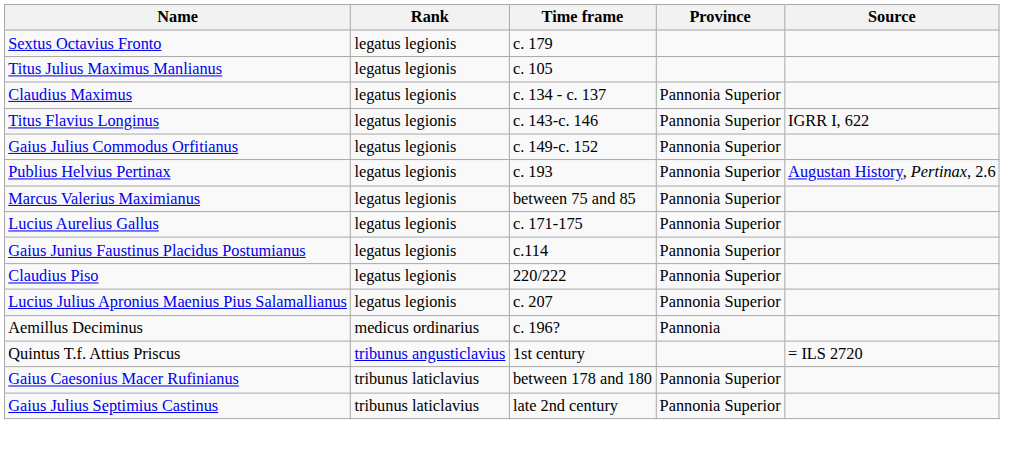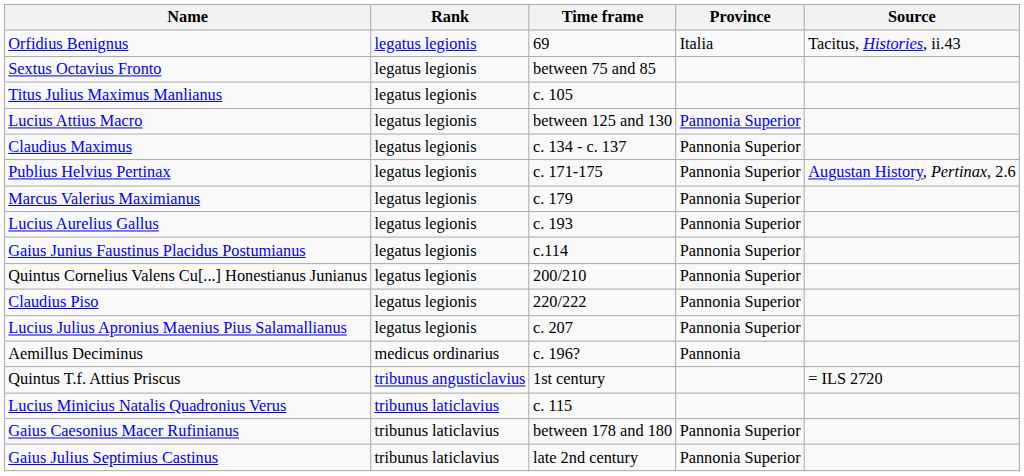+ row: Orfidius Benignus | legatus legionis | 69 | Italia | Tacitus, Histories, ii.43
Sextus Octavius Fronto | Time frame: c. 179 -> between 75 and 85
+ row: Lucius Attius Macro | legatus legionis | between 125 and 130 | Pannonia Superior
- row: Titus Flavius Longinus | legatus legionis | c. 143-c. 146 | Pannonia Superior | IGRR I, 622
- row: Gaius Julius Commodus Orfitianus | legatus legionis | c. 149-c. 152 | Pannonia Superior
Publius Helvius Pertinax | Time frame: c. 193 -> c. 171-175
Marcus Valerius Maximianus | Time frame: between 75 and 85 -> c. 179
Lucius Aurelius Gallus | Time frame: c. 171-175 -> c. 193
+ row: Quintus Cornelius Valens Cu[...] Honestianus Junianus | legatus legionis | 200/210 | Pannonia Superior
+ row: Lucius Minicius Natalis Quadronius Verus | tribunus laticlavius | c. 115
